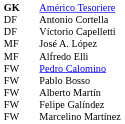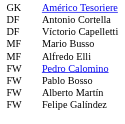Américo Tesoriere | column 1: bold -> normal
- row: MF | José A. López
+ row: MF | Mario Busso
- row: FW | Marcelino Martínez
